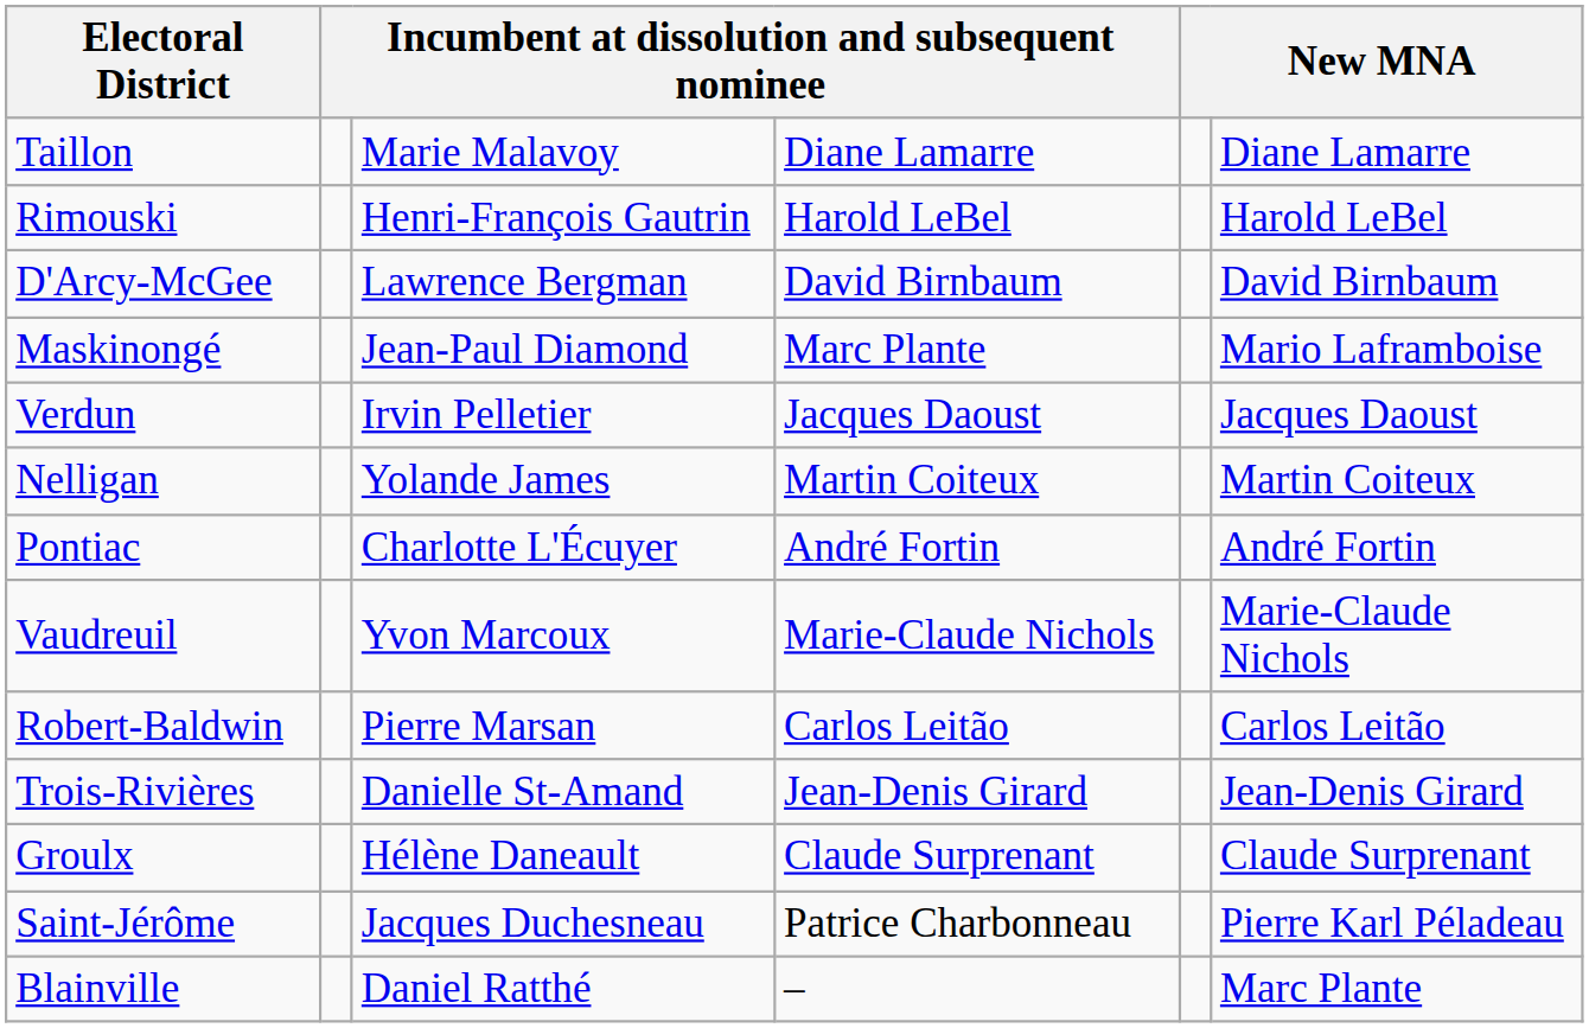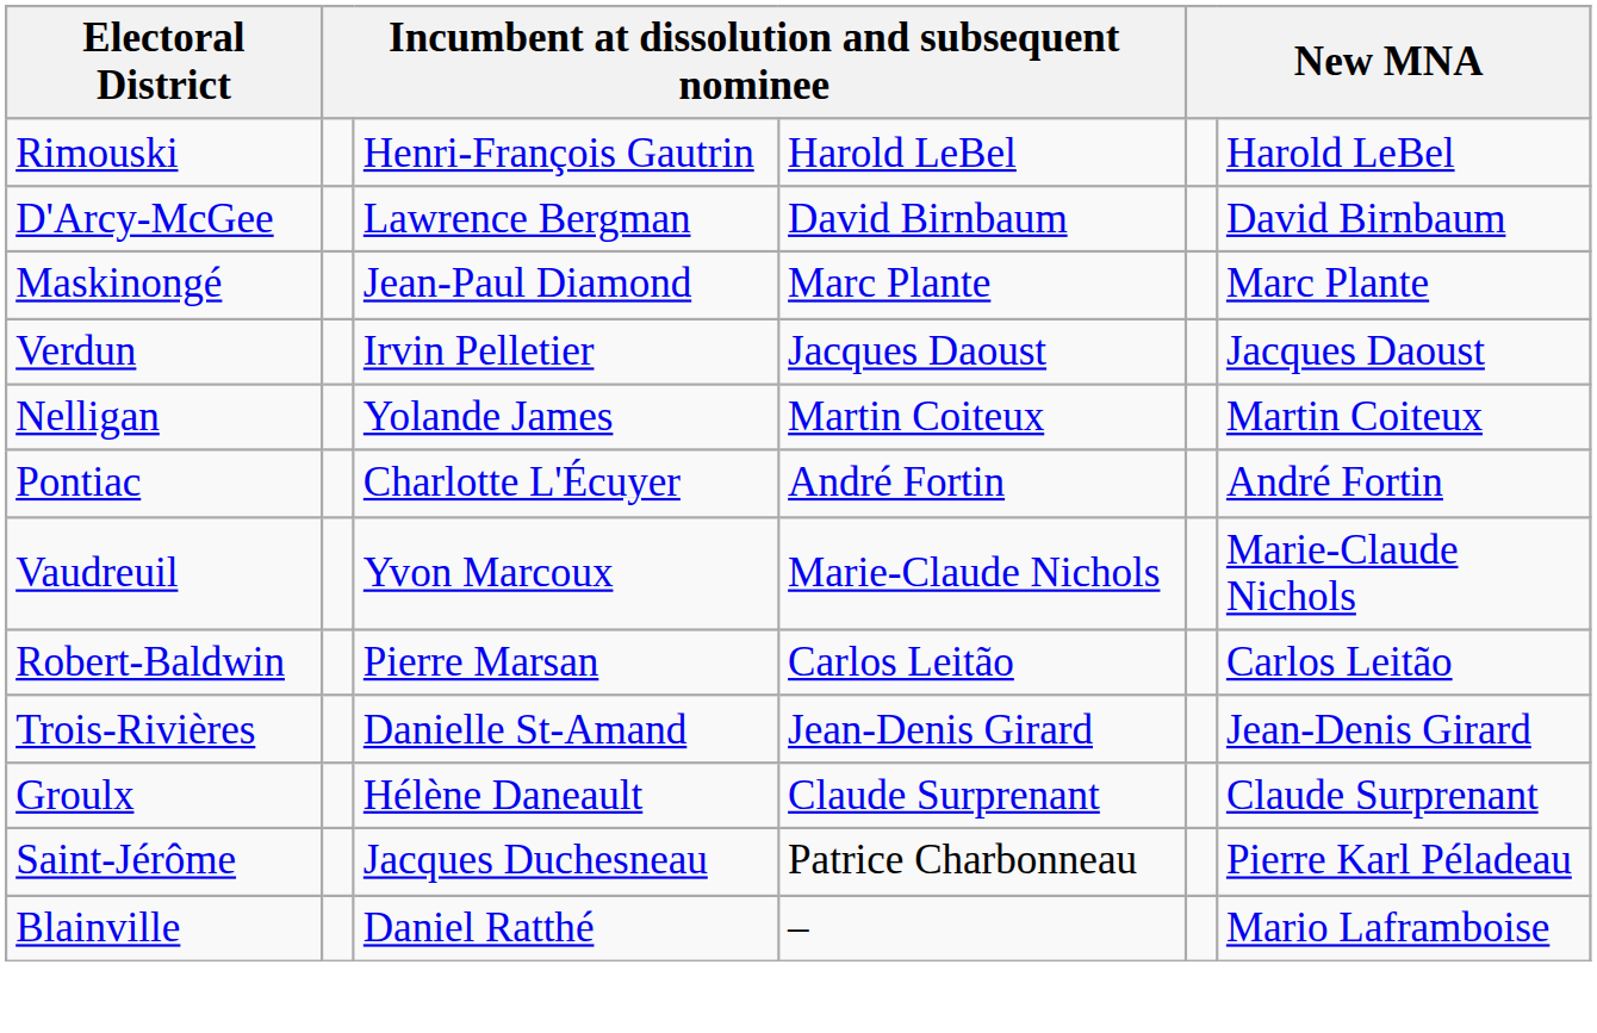- row: Taillon | Marie Malavoy | Diane Lamarre | Diane Lamarre
Maskinongé | column 6: Mario Laframboise -> Marc Plante
Blainville | column 6: Marc Plante -> Mario Laframboise
